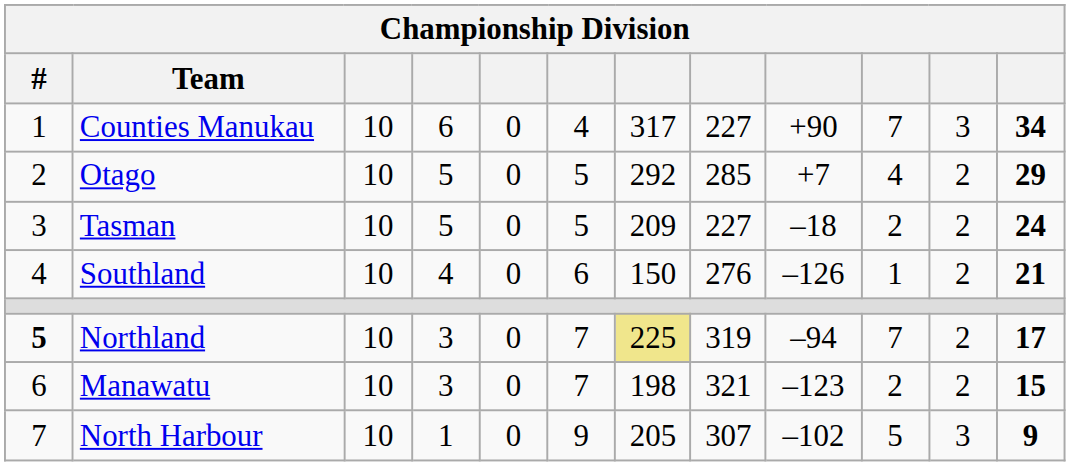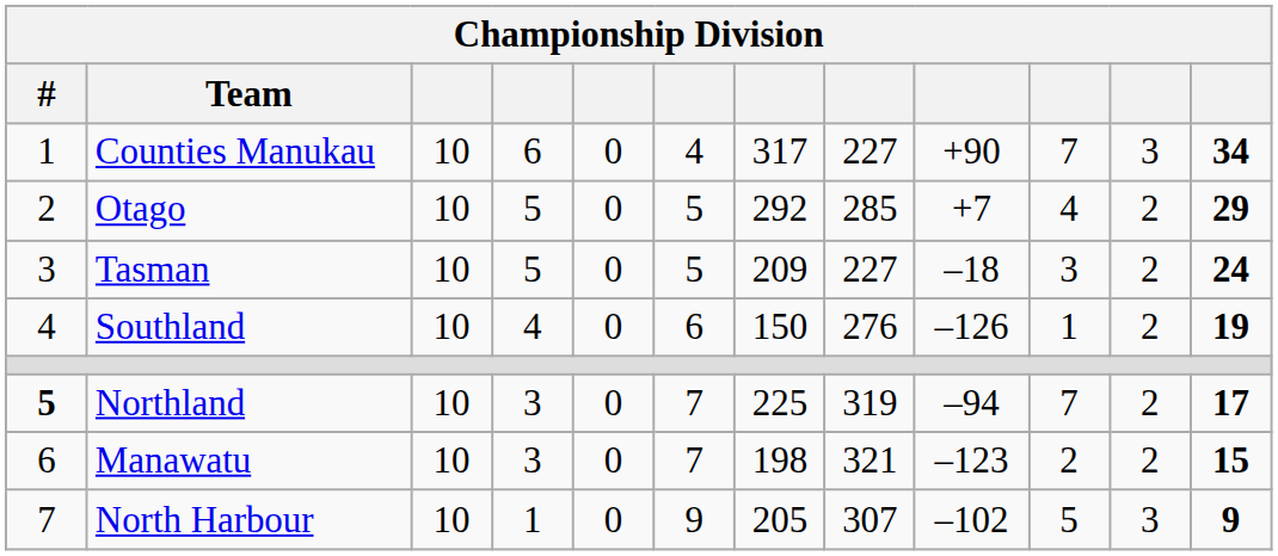Tasman | column 10: 2 -> 3
Southland | column 12: 21 -> 19
Northland | column 7: khaki background -> no background
